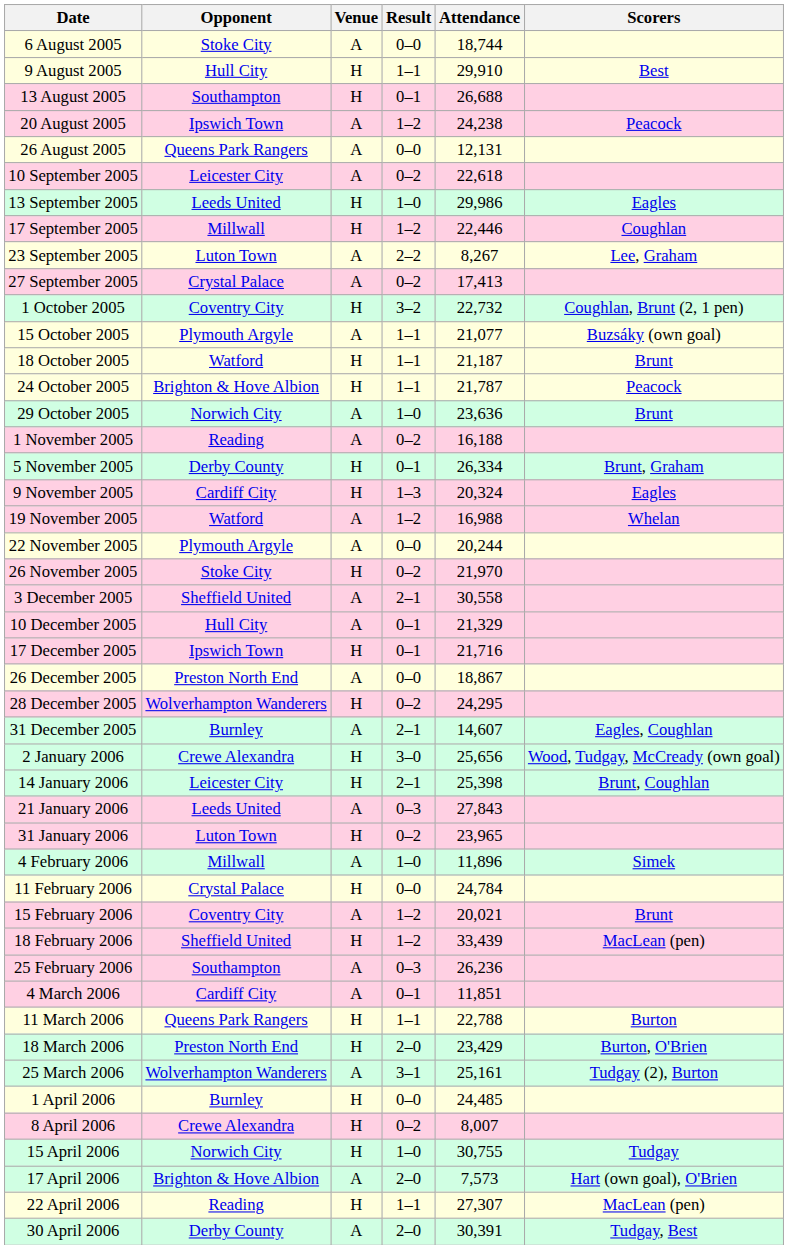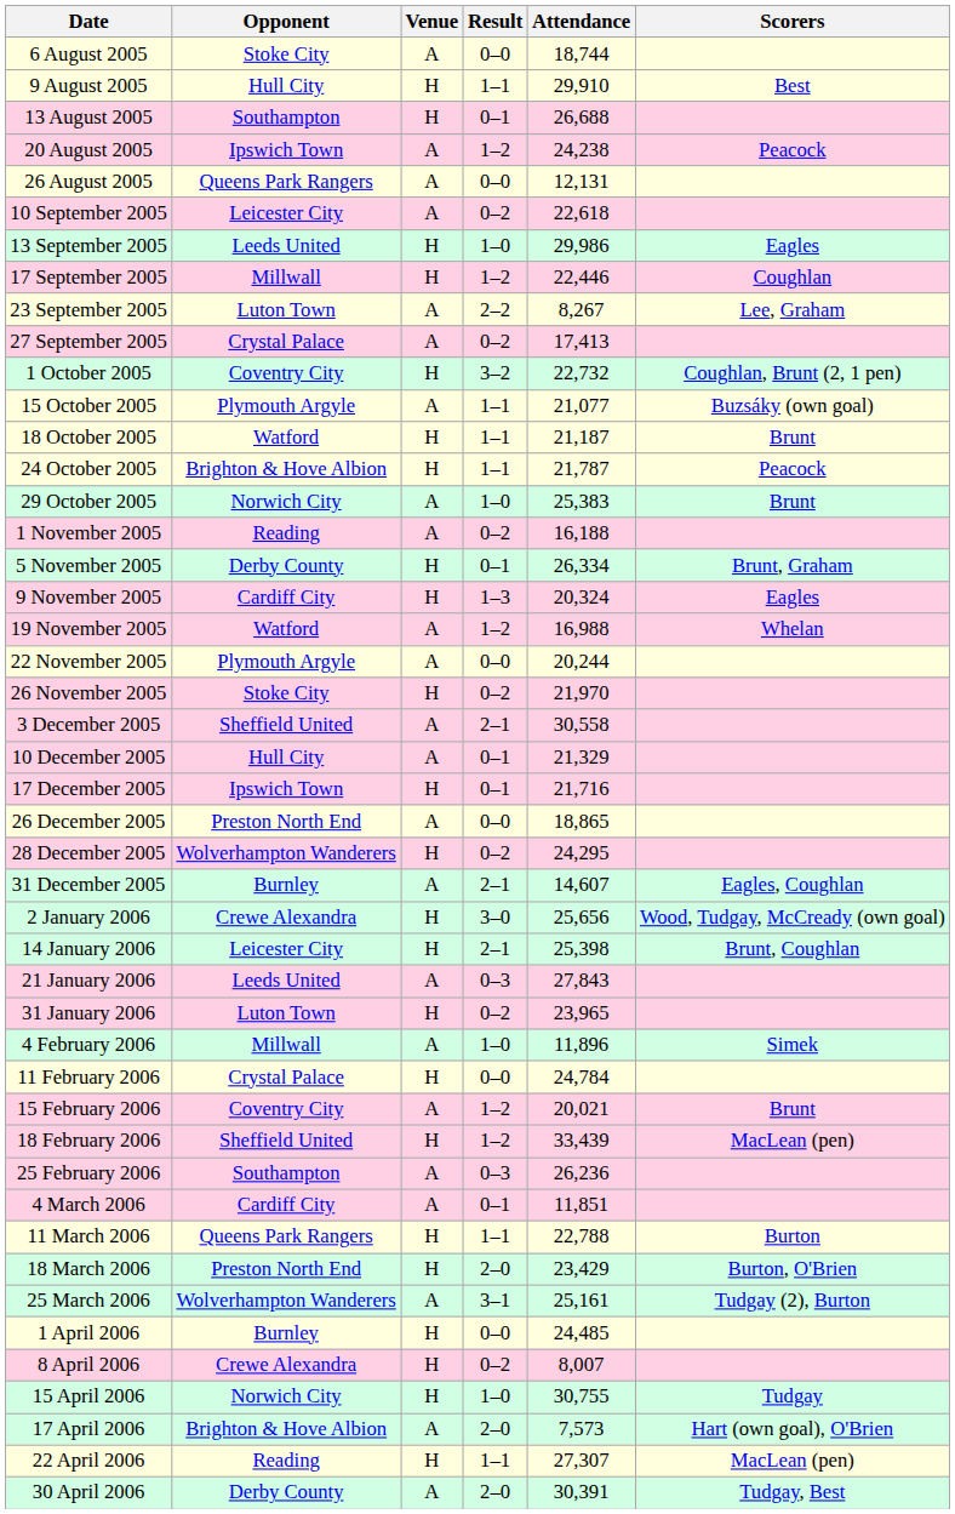29 October 2005 | Attendance: 23,636 -> 25,383
26 December 2005 | Attendance: 18,867 -> 18,865
